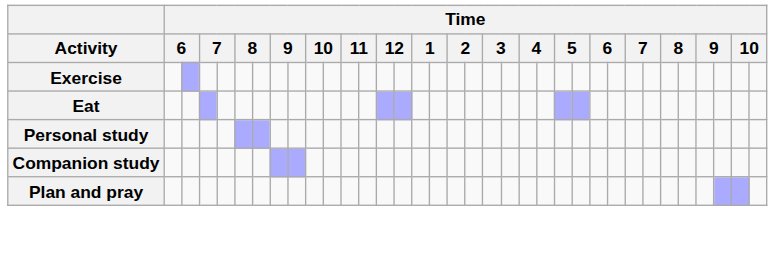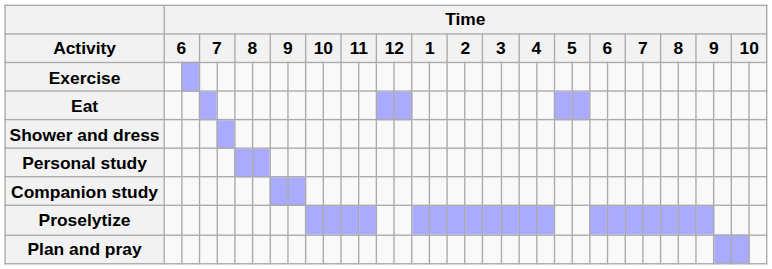+ row: Shower and dress
+ row: Proselytize
